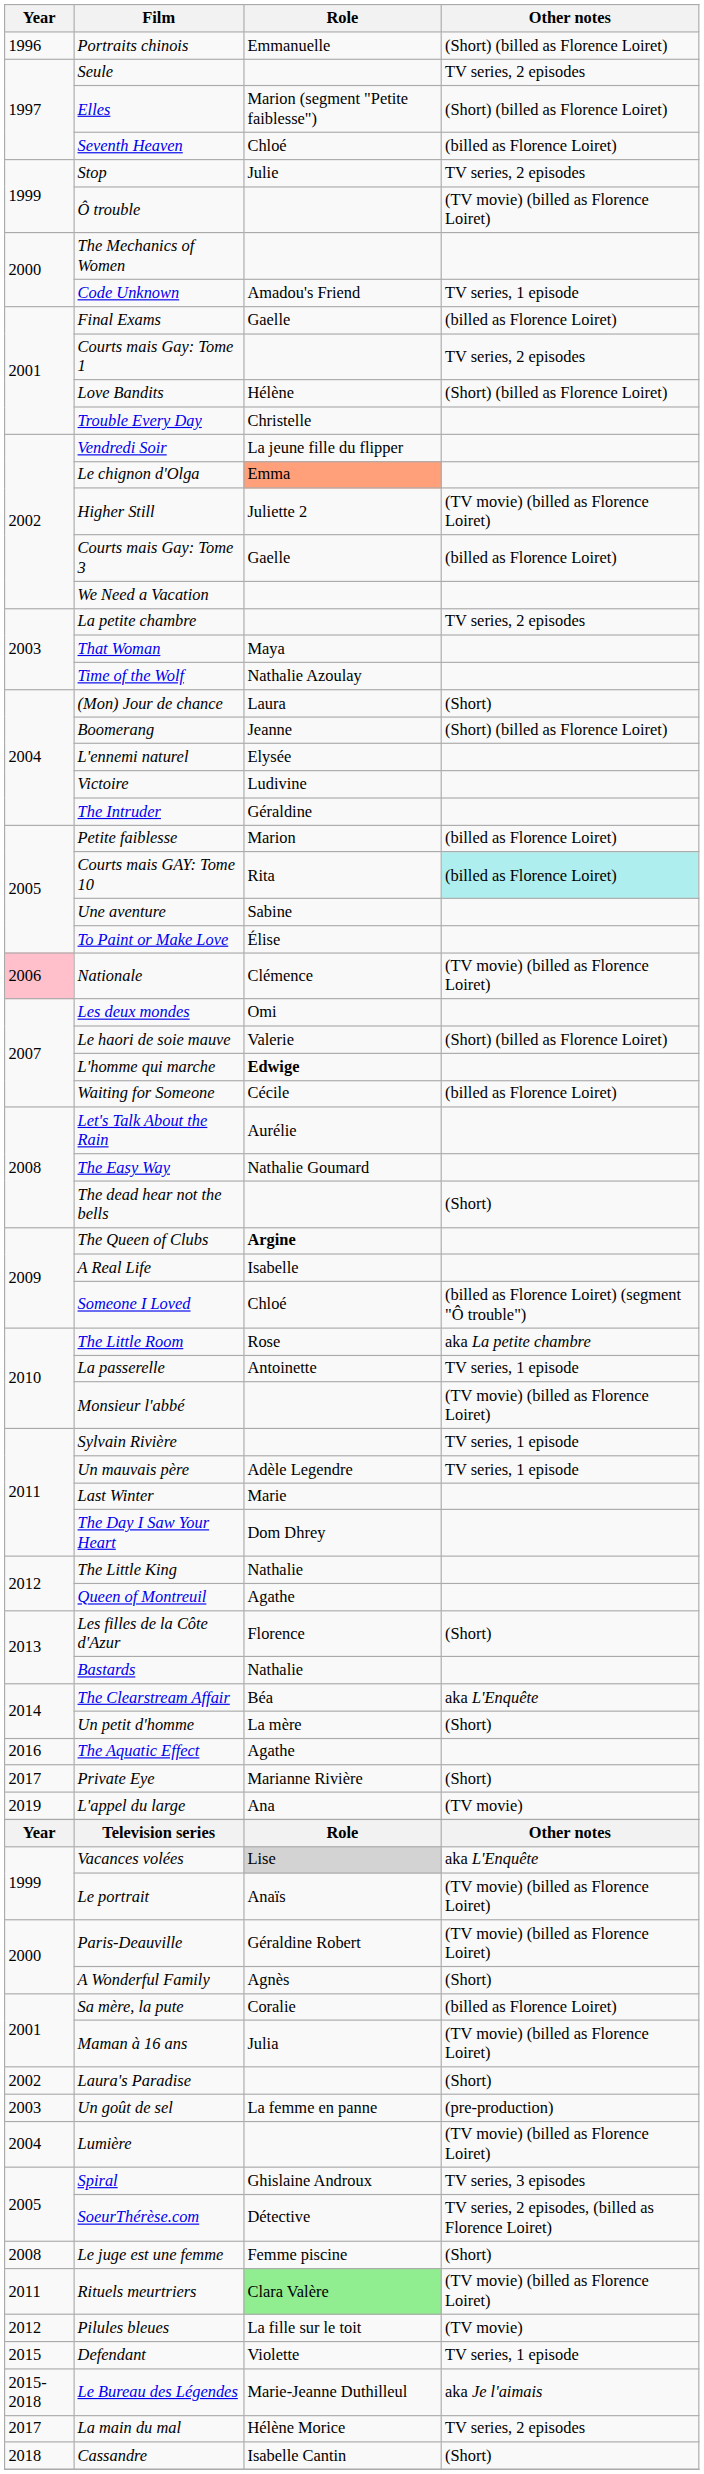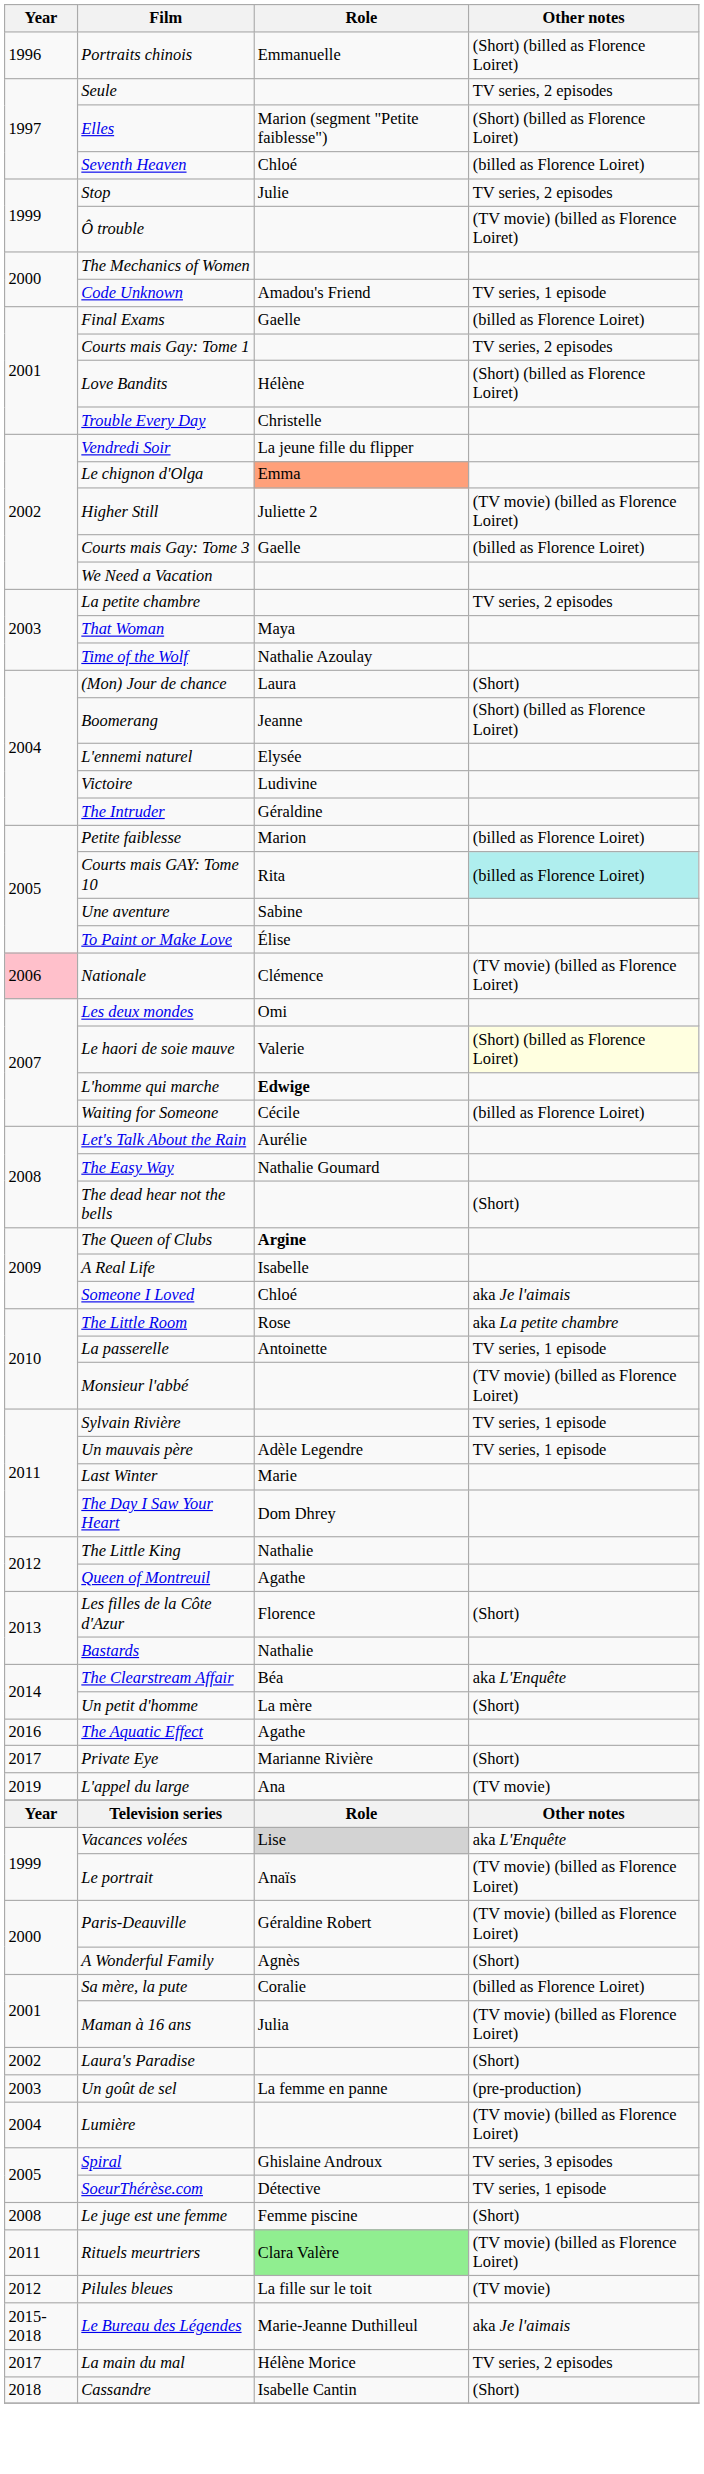Le haori de soie mauve | Other notes: no background -> lightyellow background
Someone I Loved | Other notes: (billed as Florence Loiret) (segment "Ô trouble") -> aka Je l'aimais
SoeurThérèse.com | Other notes: TV series, 2 episodes, (billed as Florence Loiret) -> TV series, 1 episode
- row: 2015 | Defendant | Violette | TV series, 1 episode
